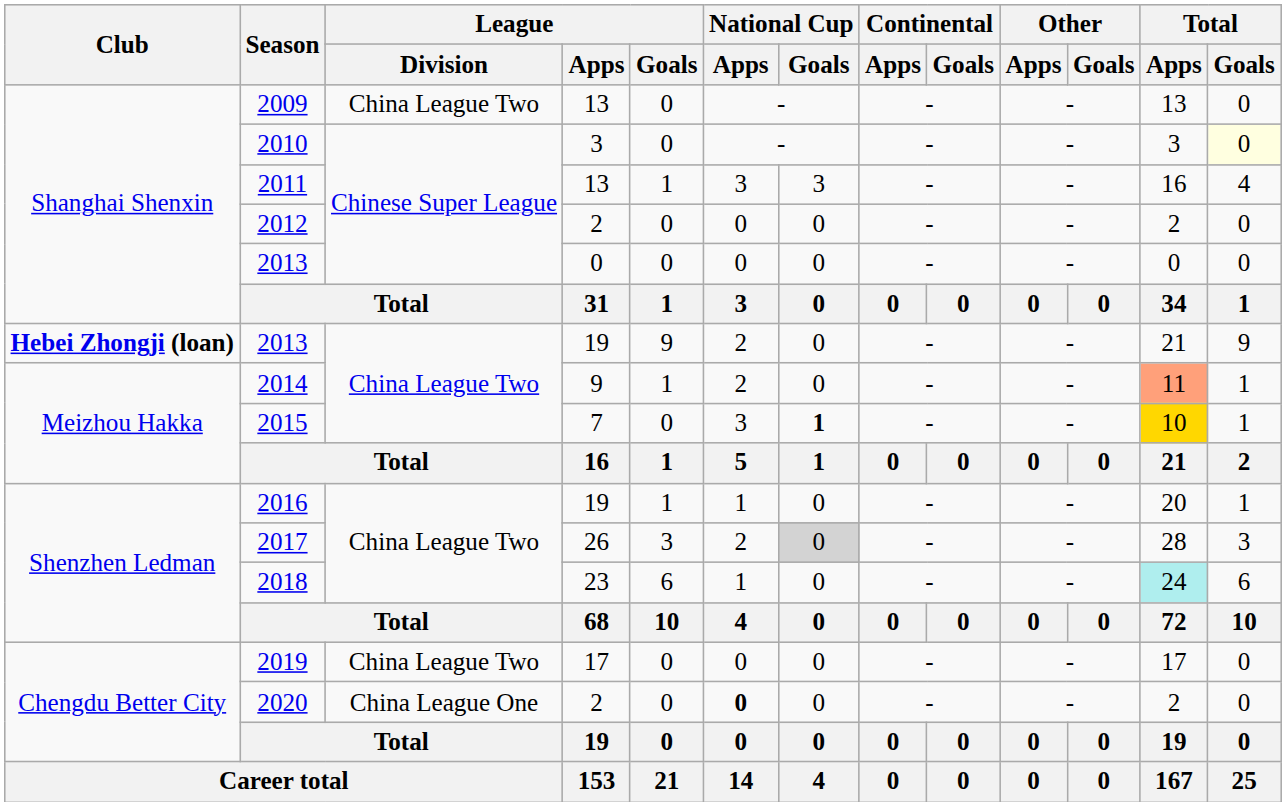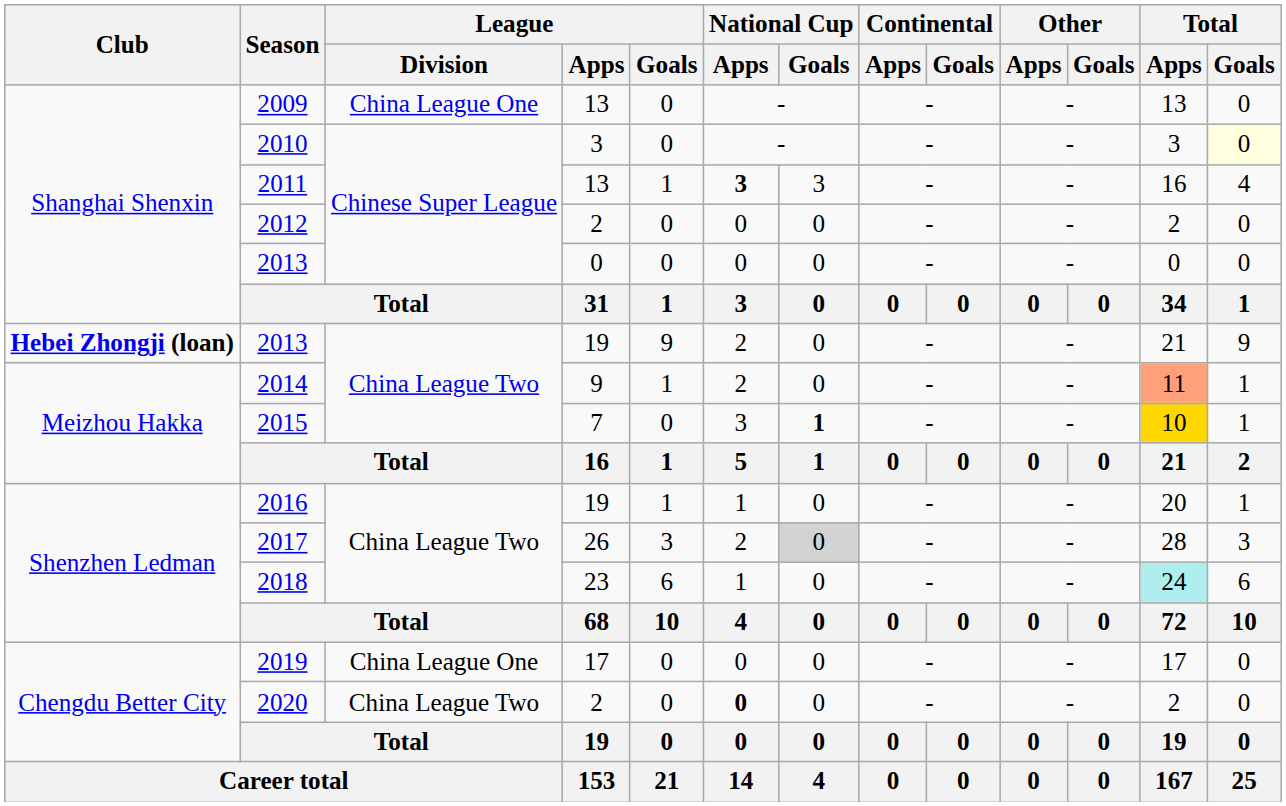2009 | League / Division: China League Two -> China League One
2011 | National Cup / Apps: normal -> bold
2019 | League / Division: China League Two -> China League One
2020 | League / Division: China League One -> China League Two
